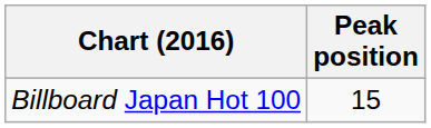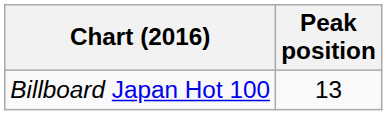Billboard Japan Hot 100 | Peak position: 15 -> 13
